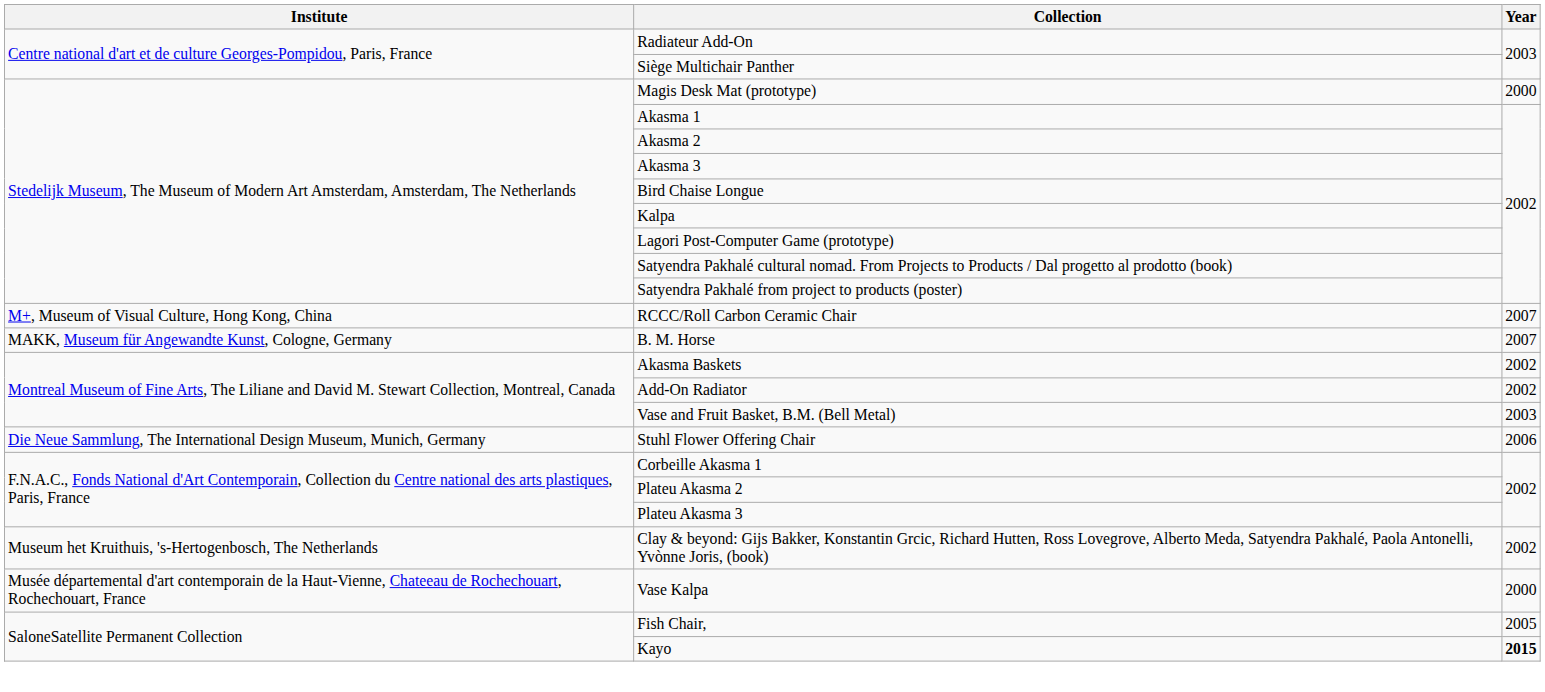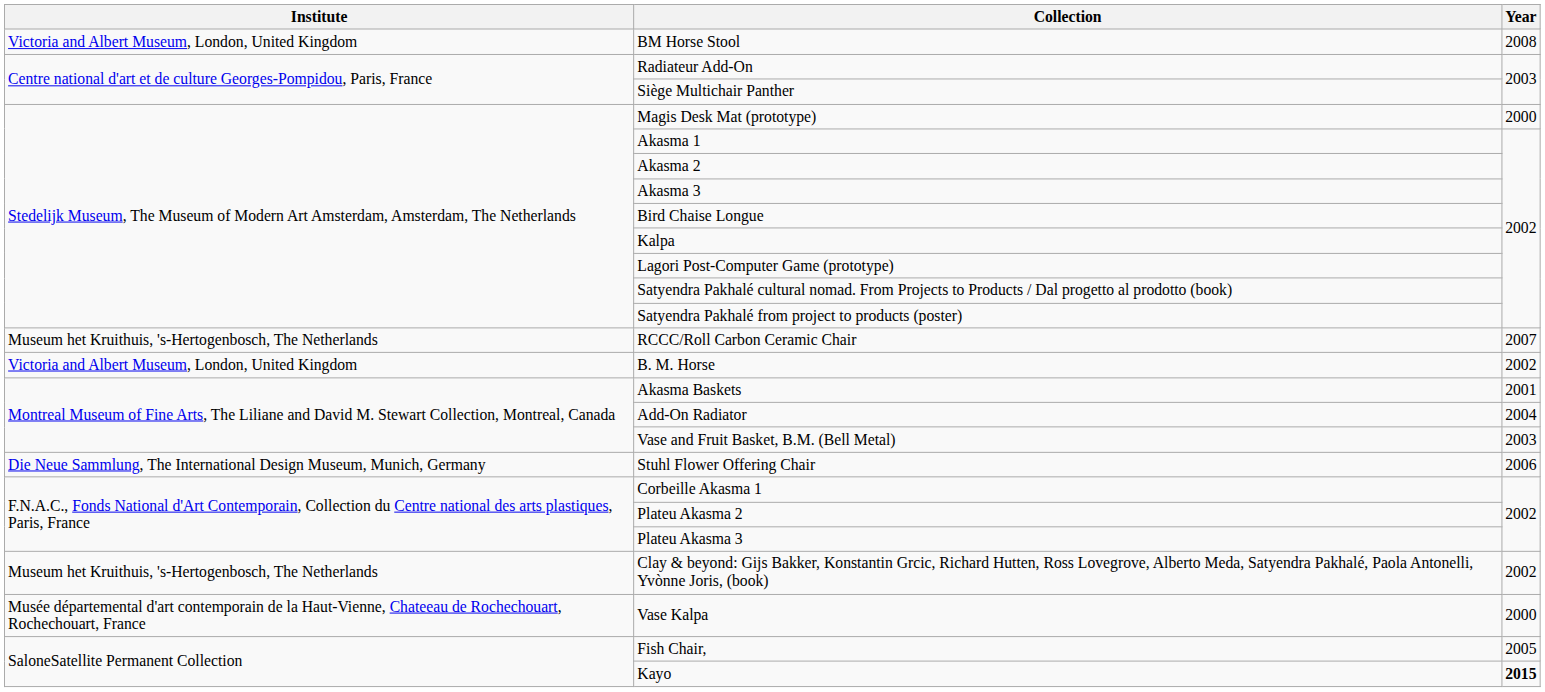+ row: Victoria and Albert Museum, London, United Kingdom | BM Horse Stool | 2008
RCCC/Roll Carbon Ceramic Chair | Institute: M+, Museum of Visual Culture, Hong Kong, China -> Museum het Kruithuis, 's-Hertogenbosch, The Netherlands
B. M. Horse | Institute: MAKK, Museum für Angewandte Kunst, Cologne, Germany -> Victoria and Albert Museum, London, United Kingdom
B. M. Horse | Year: 2007 -> 2002
Akasma Baskets | Year: 2002 -> 2001
Add-On Radiator | Year: 2002 -> 2004
